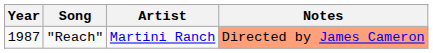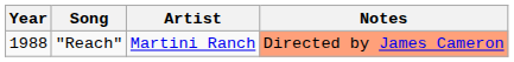"Reach" | Year: 1987 -> 1988
